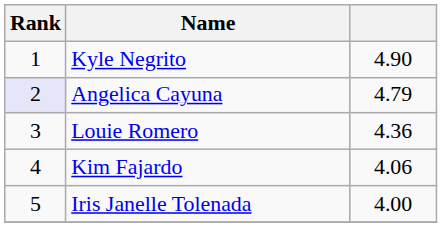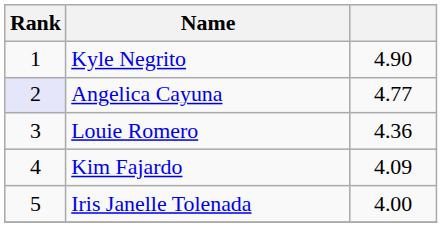Angelica Cayuna | column 3: 4.79 -> 4.77
Kim Fajardo | column 3: 4.06 -> 4.09
